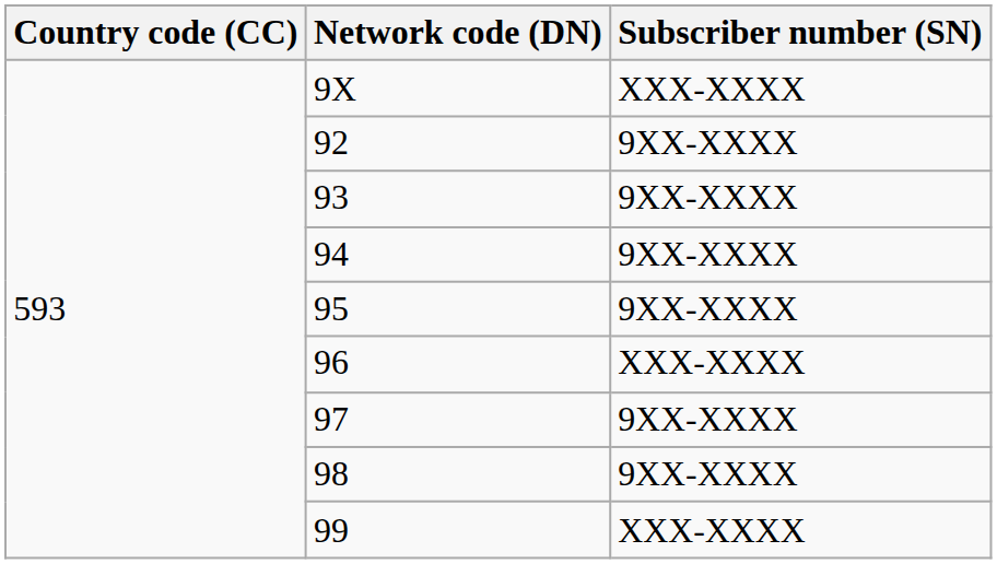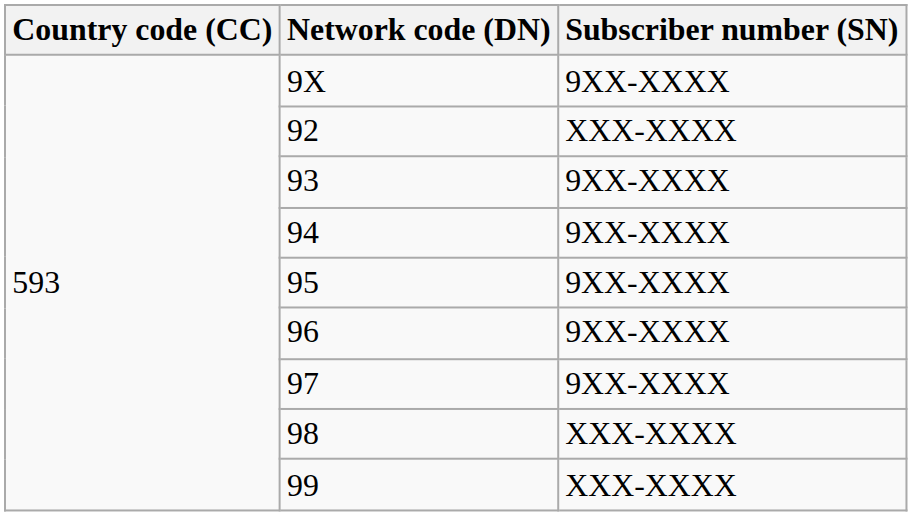9X | Subscriber number (SN): XXX-XXXX -> 9XX-XXXX
92 | Subscriber number (SN): 9XX-XXXX -> XXX-XXXX
96 | Subscriber number (SN): XXX-XXXX -> 9XX-XXXX
98 | Subscriber number (SN): 9XX-XXXX -> XXX-XXXX
